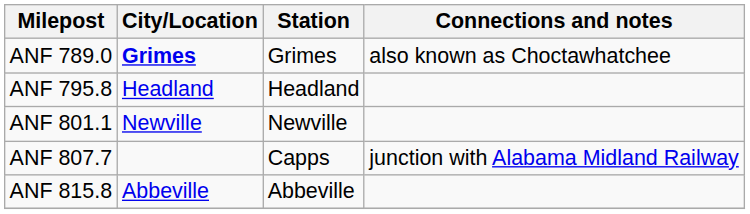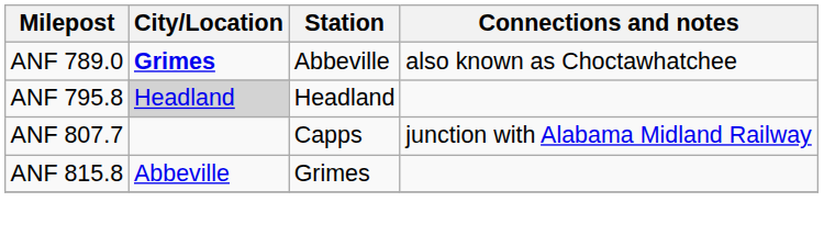ANF 789.0 | Station: Grimes -> Abbeville
ANF 795.8 | City/Location: no background -> lightgrey background
- row: ANF 801.1 | Newville | Newville
ANF 815.8 | Station: Abbeville -> Grimes
